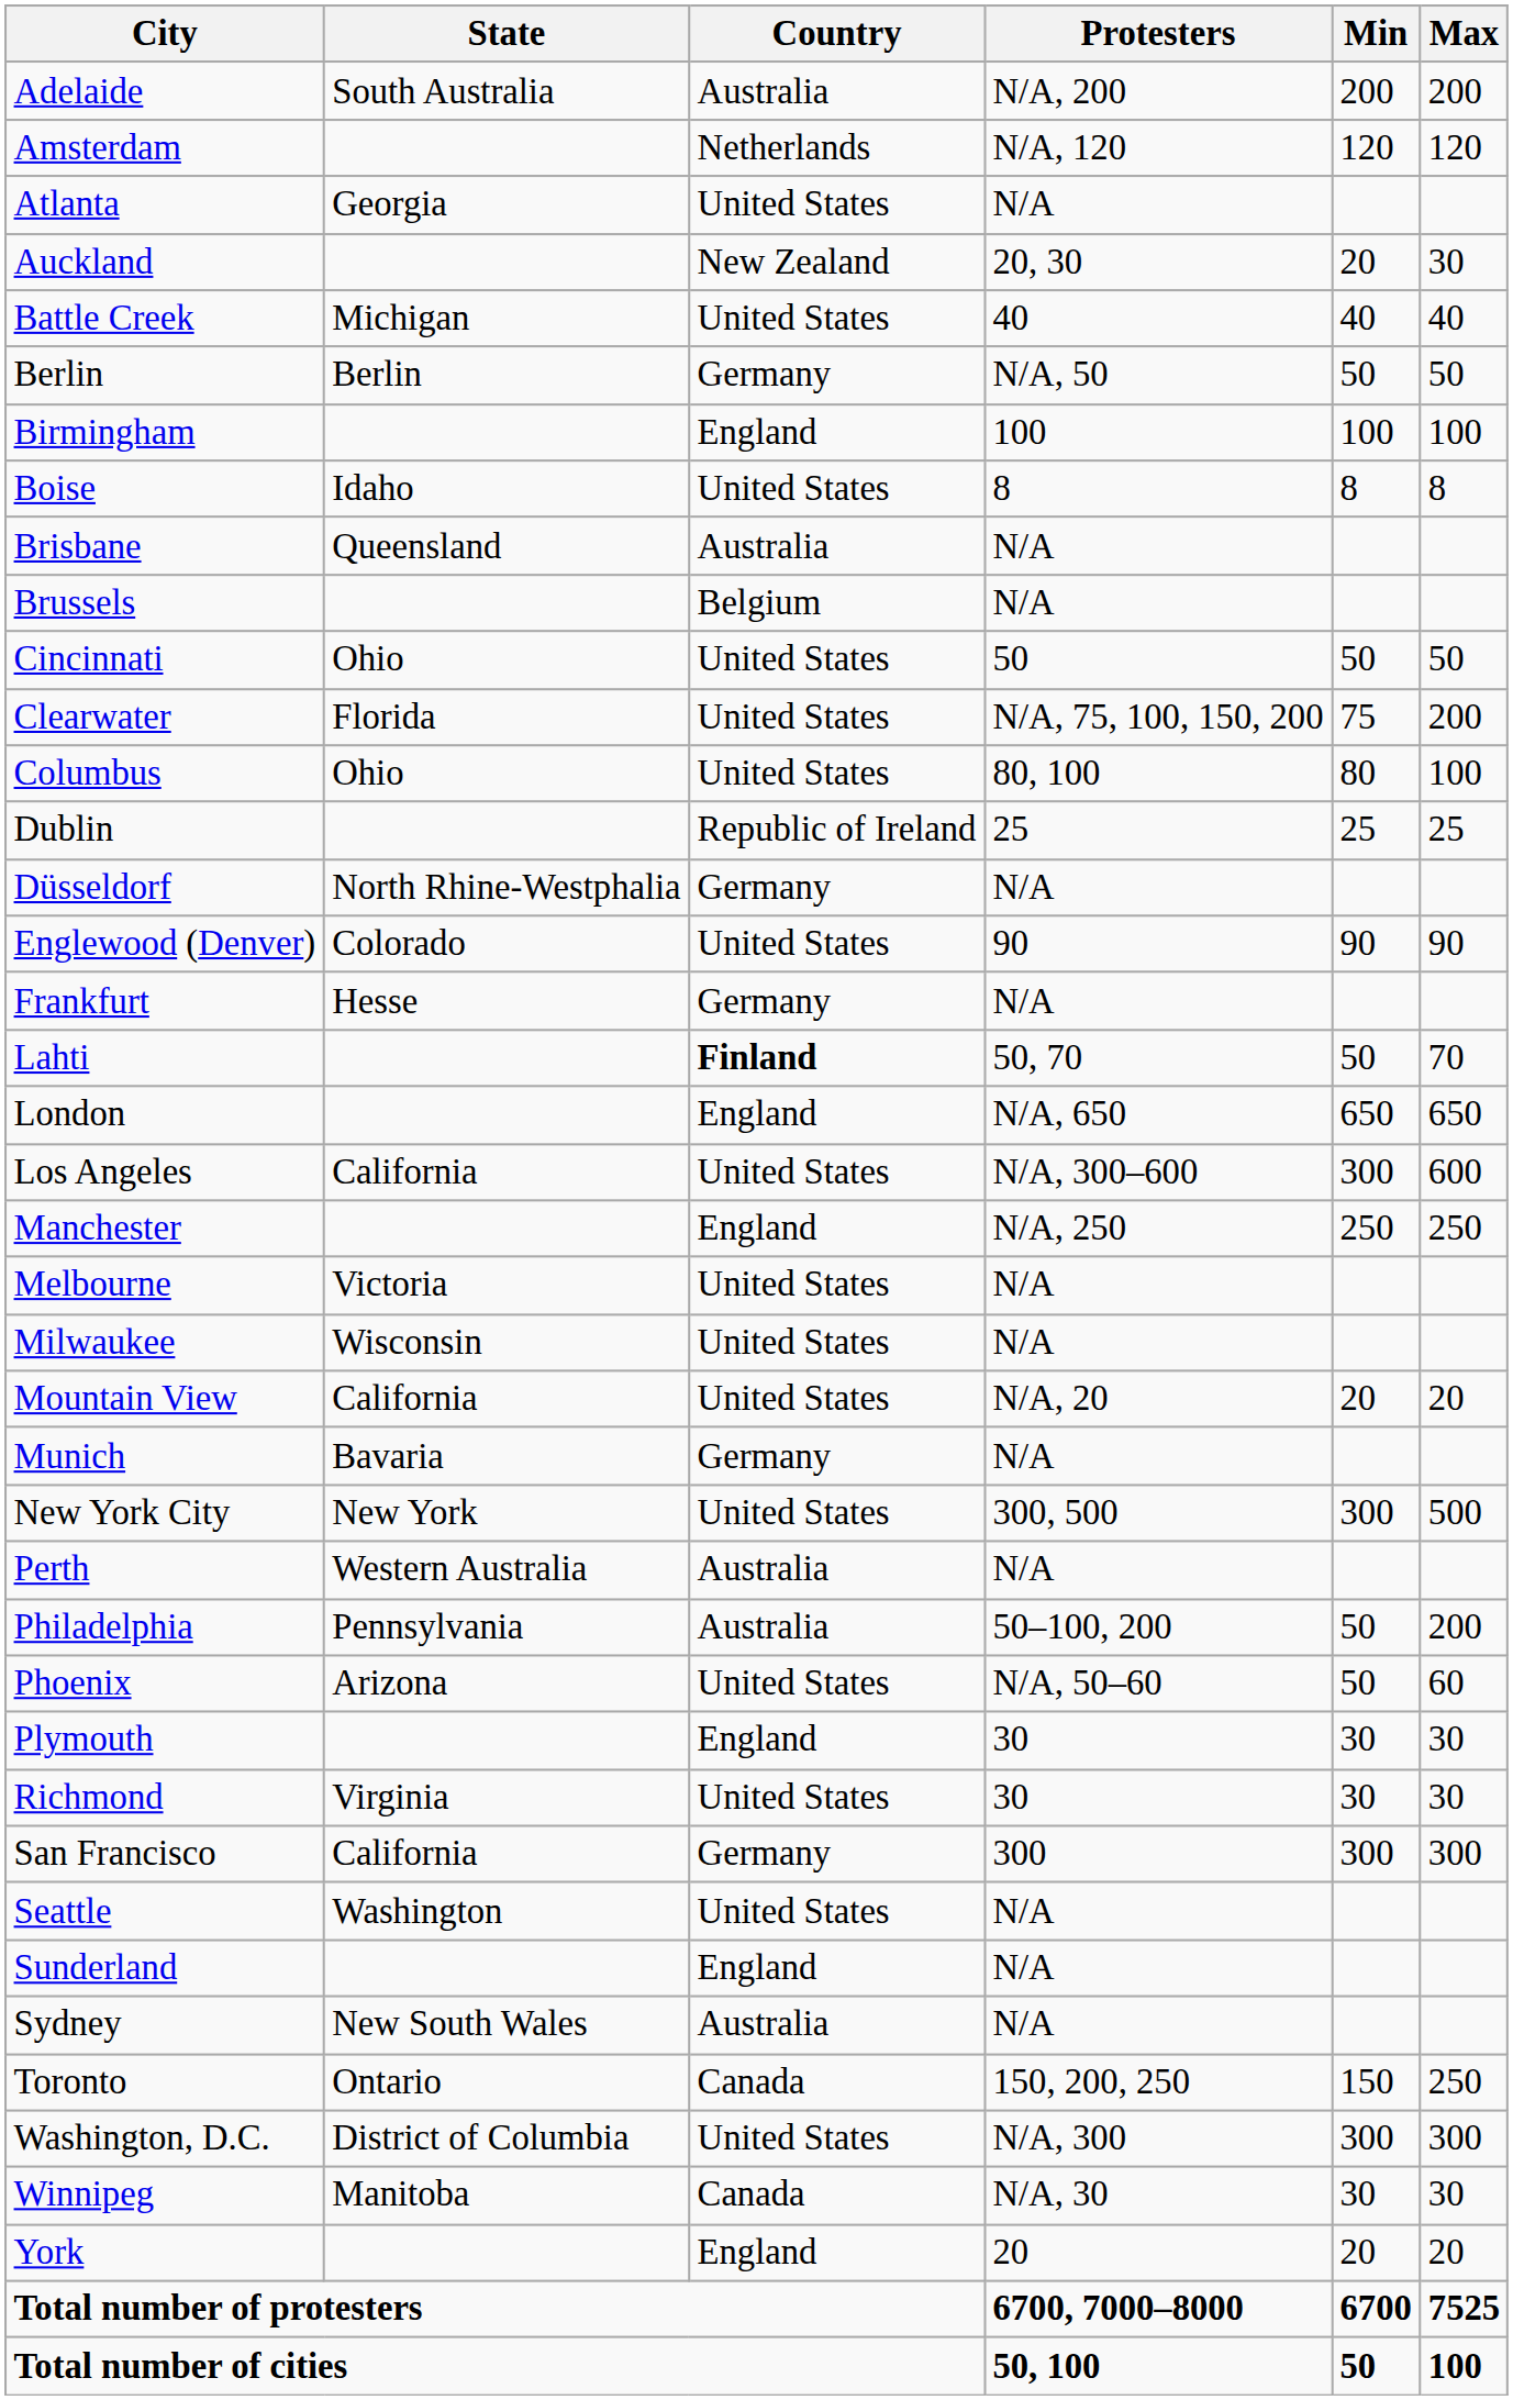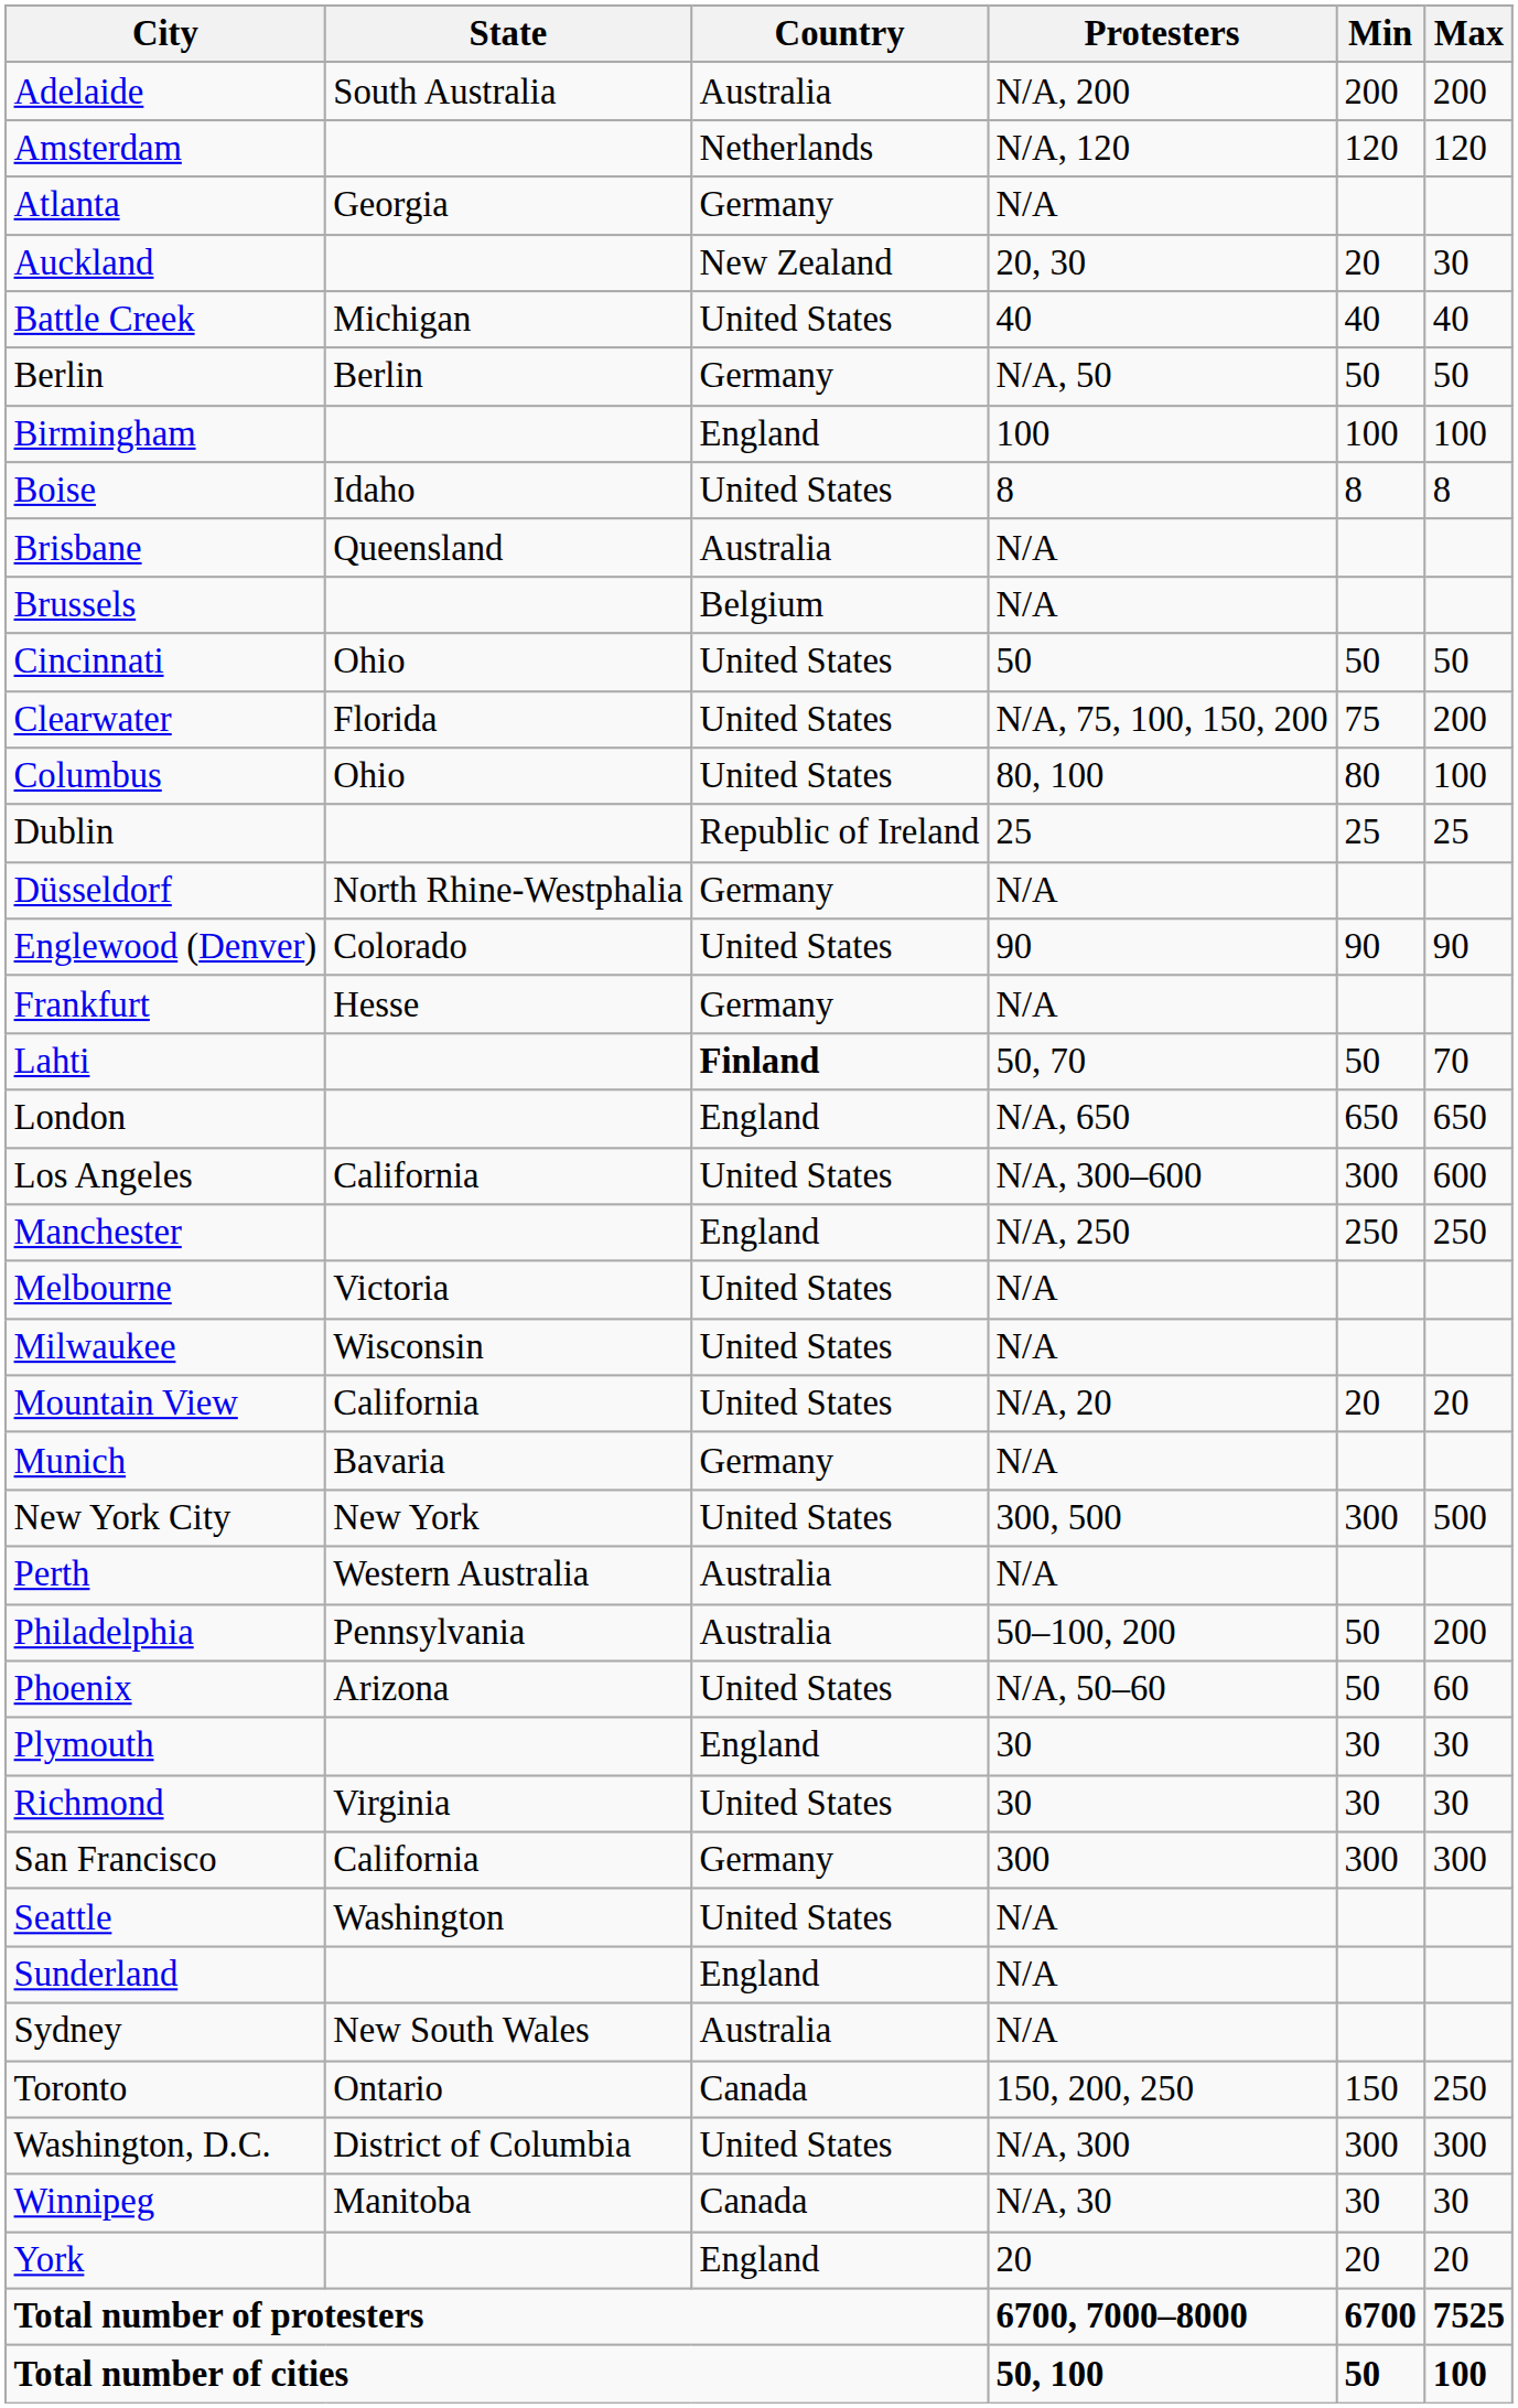Atlanta | Country: United States -> Germany
